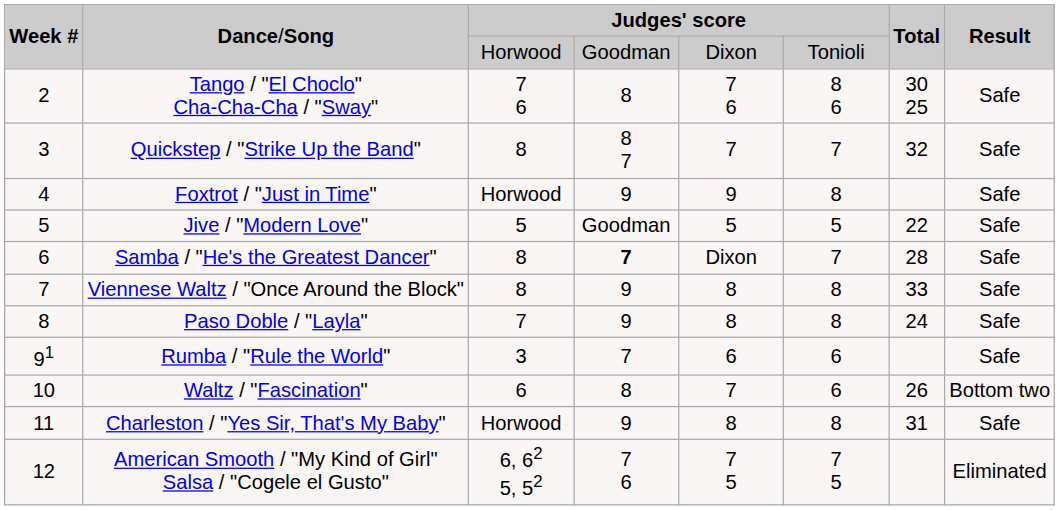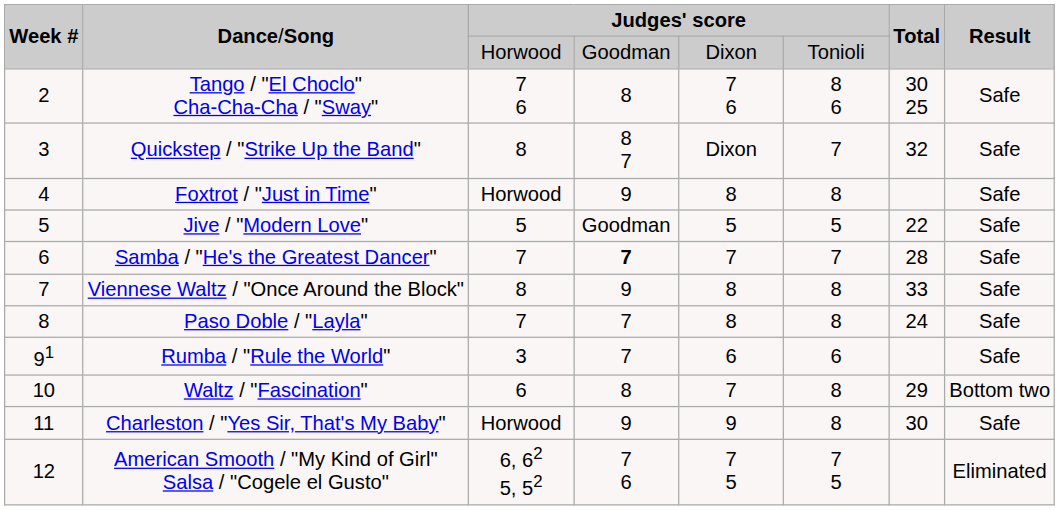Quickstep / "Strike Up the Band" | column 5: 7 -> Dixon
Foxtrot / "Just in Time" | column 5: 9 -> 8
Samba / "He's the Greatest Dancer" | column 3: 8 -> 7
Samba / "He's the Greatest Dancer" | column 5: Dixon -> 7
Paso Doble / "Layla" | column 4: 9 -> 7
Waltz / "Fascination" | column 6: 6 -> 8
Waltz / "Fascination" | column 7: 26 -> 29
Charleston / "Yes Sir, That's My Baby" | column 5: 8 -> 9
Charleston / "Yes Sir, That's My Baby" | column 7: 31 -> 30
